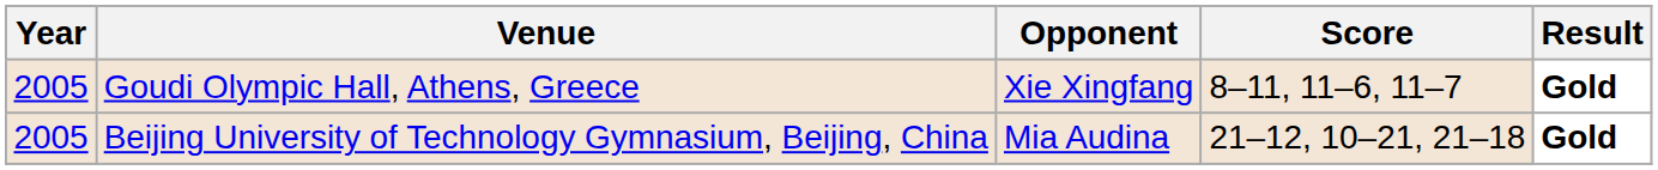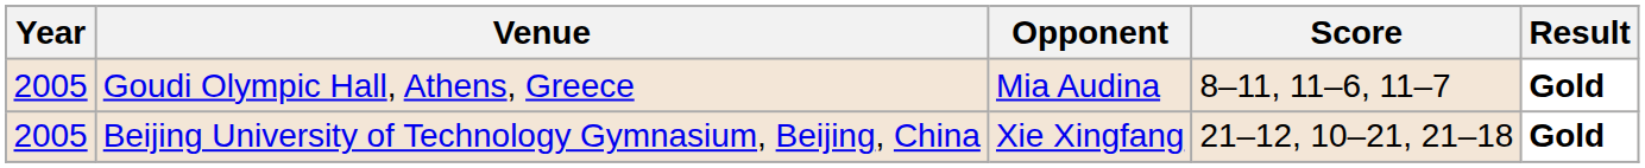Goudi Olympic Hall, Athens, Greece | Opponent: Xie Xingfang -> Mia Audina
Beijing University of Technology Gymnasium, Beijing, China | Opponent: Mia Audina -> Xie Xingfang
